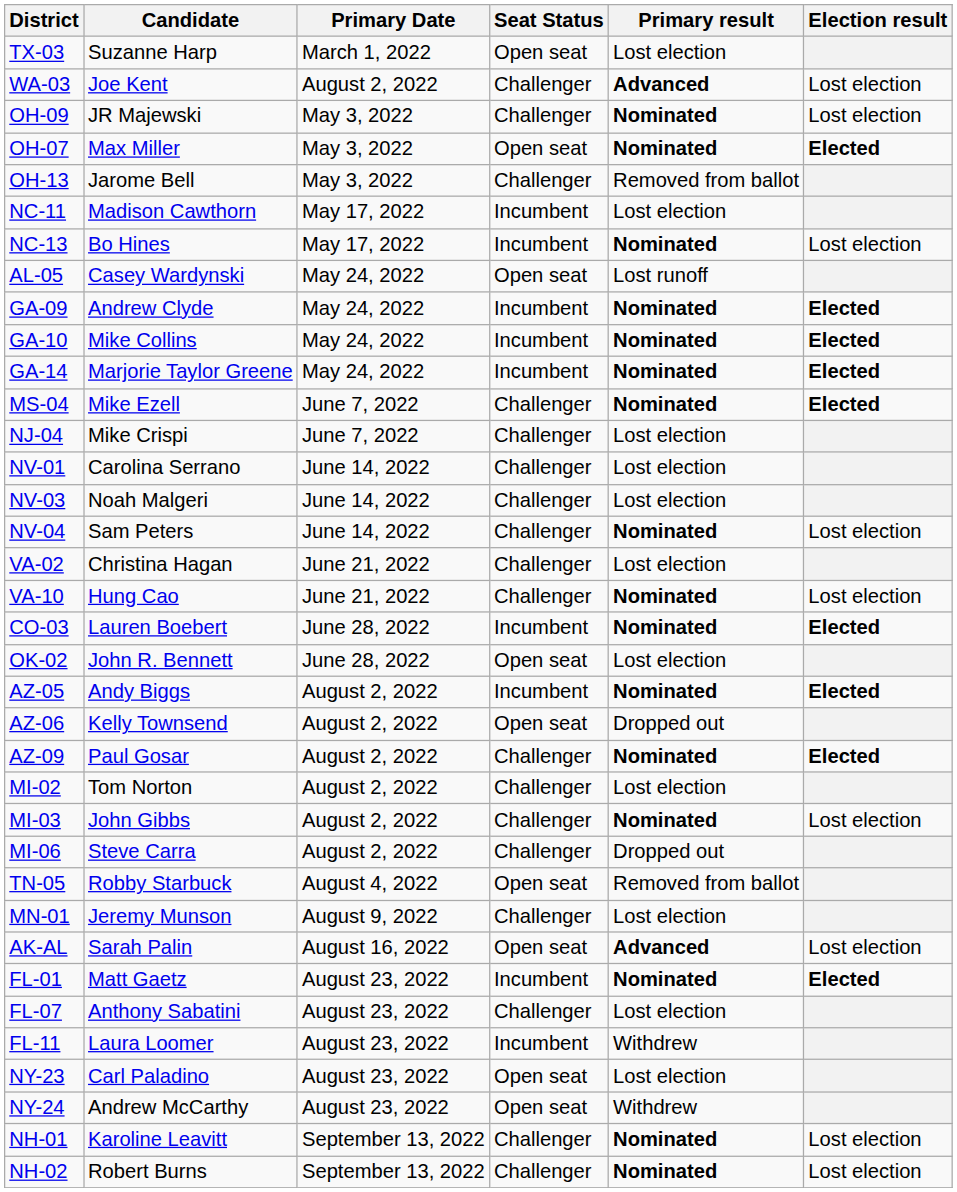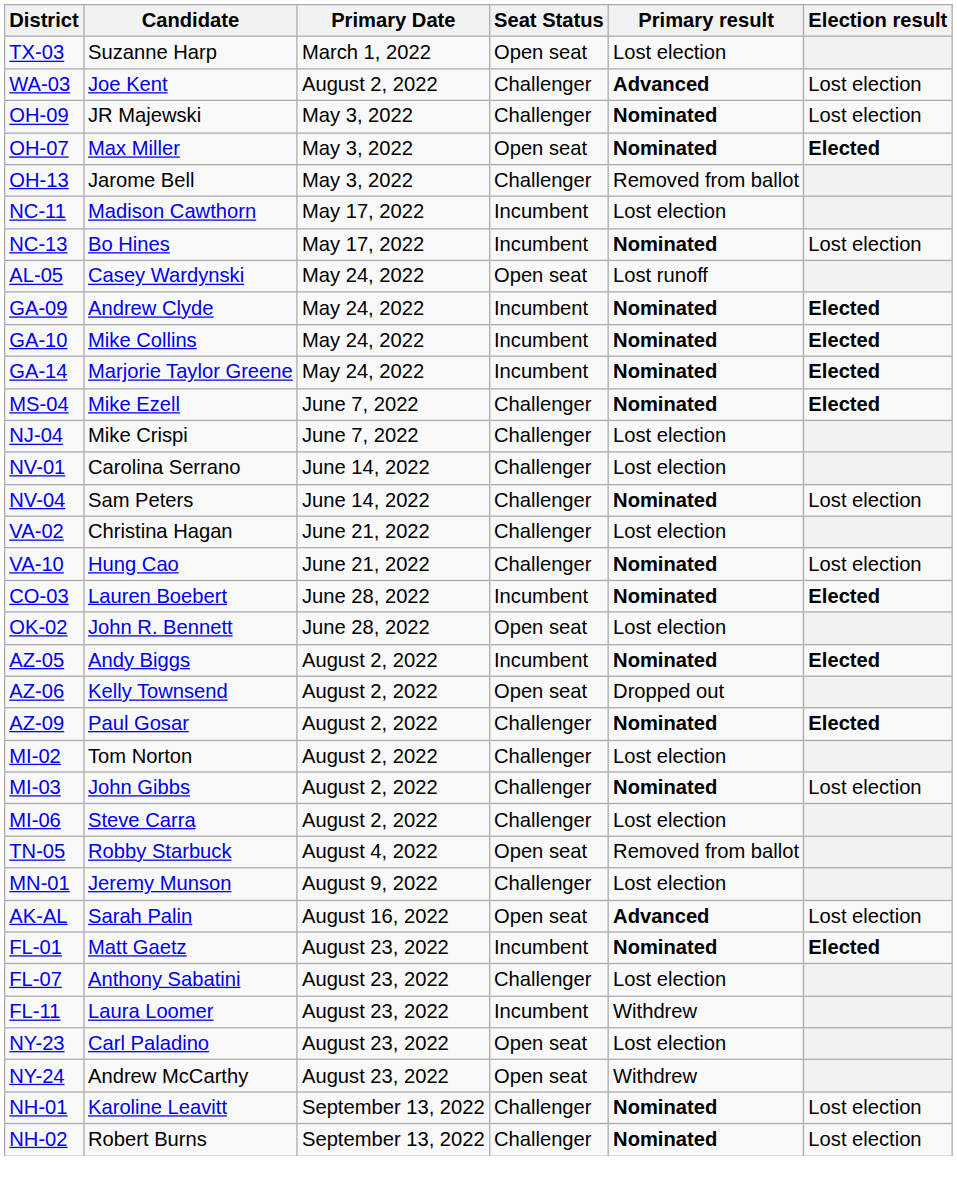- row: NV-03 | Noah Malgeri | June 14, 2022 | Challenger | Lost election
MI-06 | Primary result: Dropped out -> Lost election
